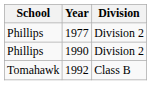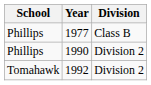1977 | Division: Division 2 -> Class B
1992 | Division: Class B -> Division 2
